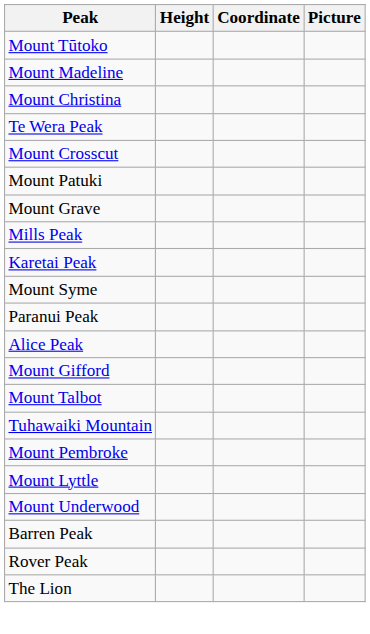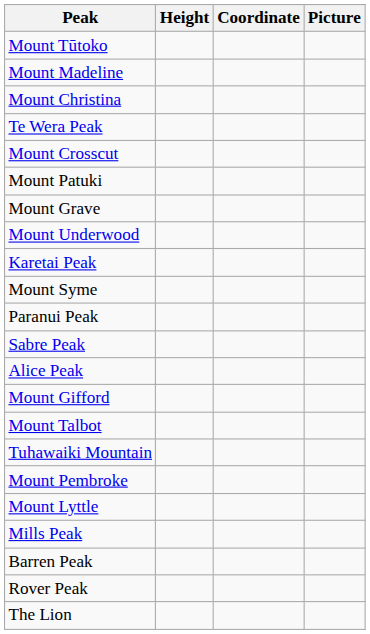rows swapped: Mount Underwood <-> Mills Peak
+ row: Sabre Peak
